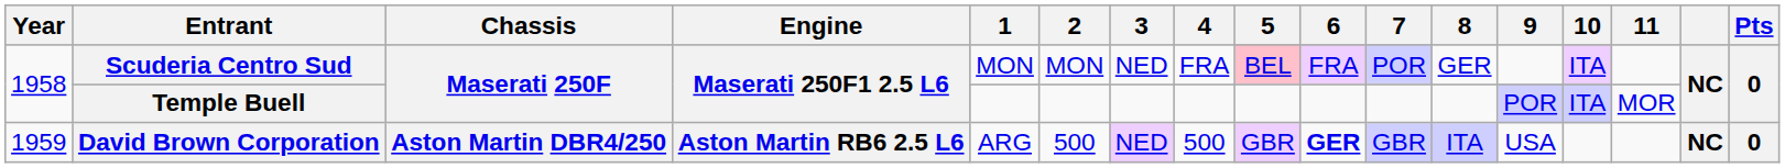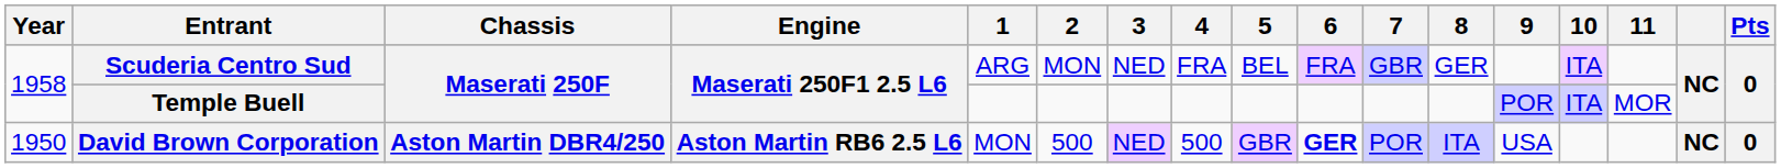Scuderia Centro Sud | 1: MON -> ARG
Scuderia Centro Sud | 5: pink background -> no background
Scuderia Centro Sud | 7: POR -> GBR
David Brown Corporation | Year: 1959 -> 1950
David Brown Corporation | 1: ARG -> MON
David Brown Corporation | 7: GBR -> POR
